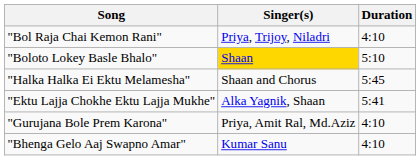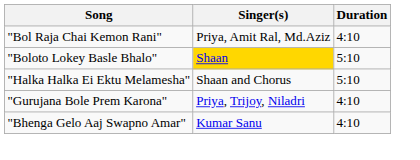"Bol Raja Chai Kemon Rani" | Singer(s): Priya, Trijoy, Niladri -> Priya, Amit Ral, Md.Aziz
"Halka Halka Ei Ektu Melamesha" | Duration: 5:45 -> 5:10
- row: "Ektu Lajja Chokhe Ektu Lajja Mukhe" | Alka Yagnik, Shaan | 5:41
"Gurujana Bole Prem Karona" | Singer(s): Priya, Amit Ral, Md.Aziz -> Priya, Trijoy, Niladri
